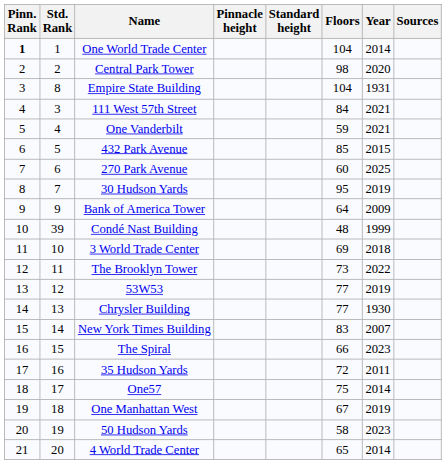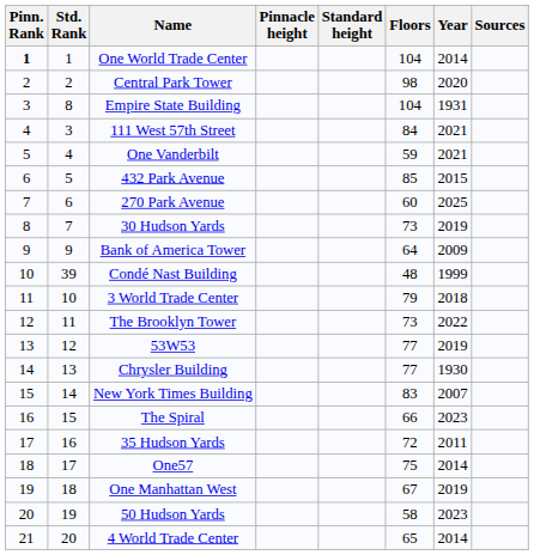30 Hudson Yards | Floors: 95 -> 73
3 World Trade Center | Floors: 69 -> 79
